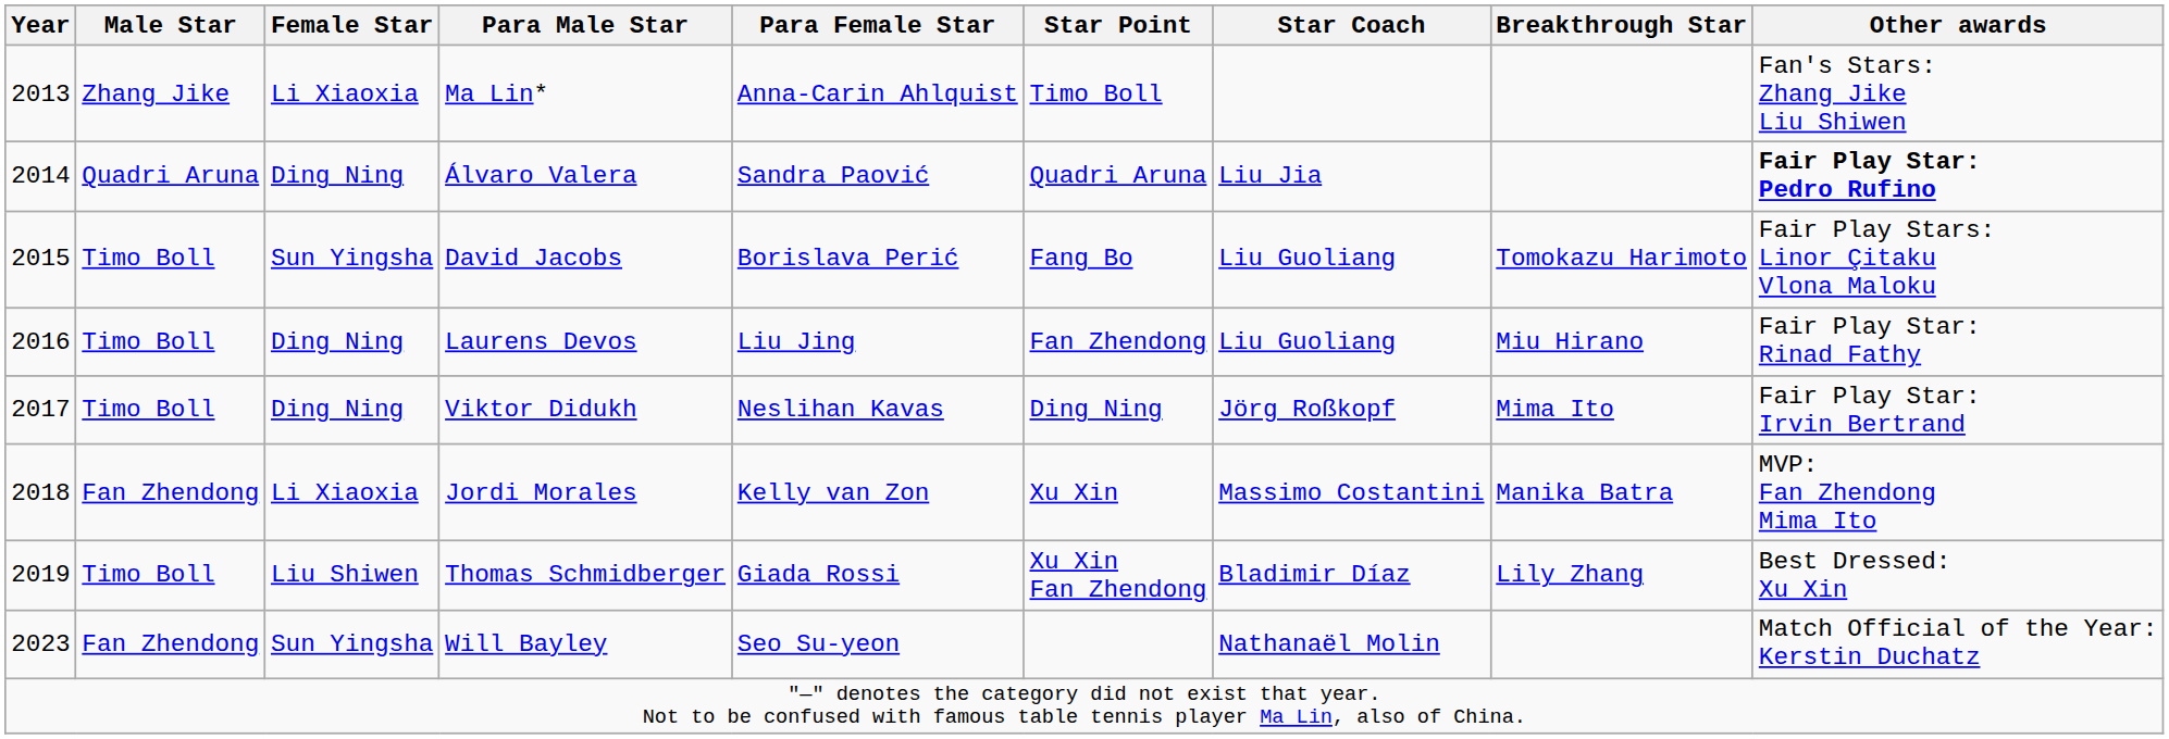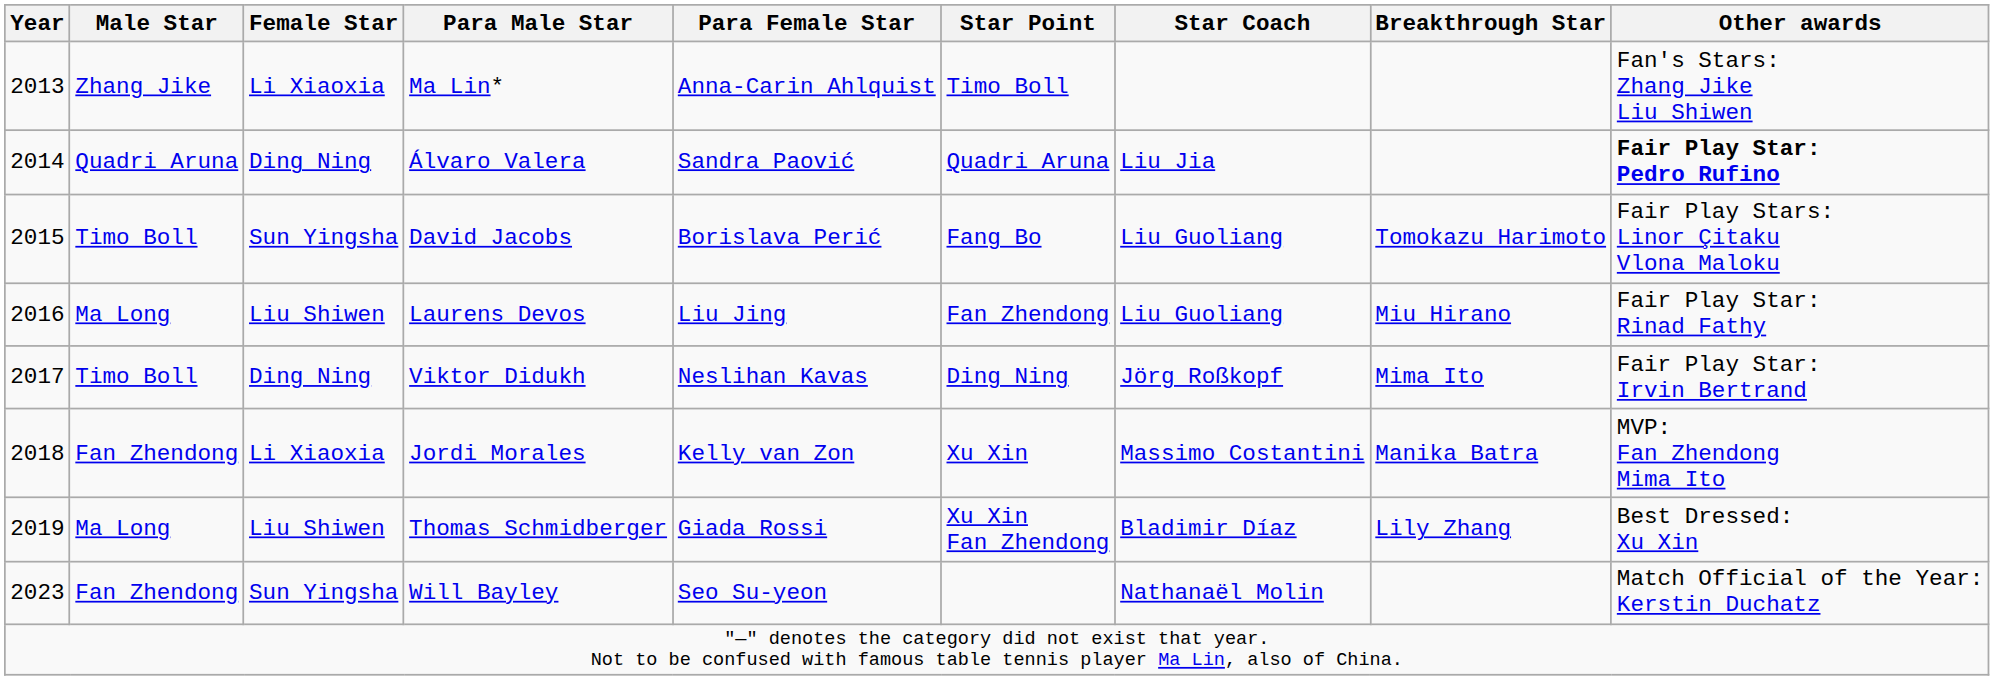Laurens Devos | Male Star: Timo Boll -> Ma Long
Laurens Devos | Female Star: Ding Ning -> Liu Shiwen
Thomas Schmidberger | Male Star: Timo Boll -> Ma Long
